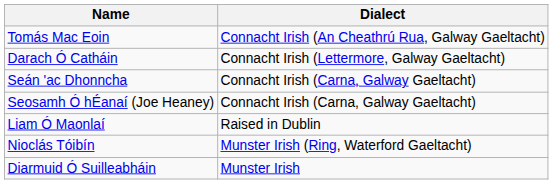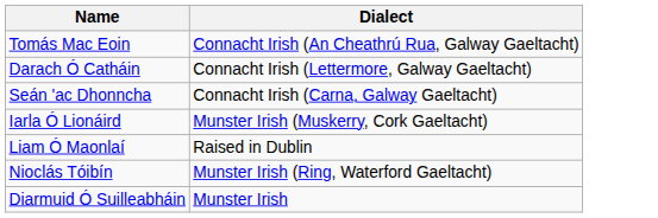- row: Seosamh Ó hÉanaí (Joe Heaney) | Connacht Irish (Carna, Galway Gaeltacht)
+ row: Iarla Ó Lionáird | Munster Irish (Muskerry, Cork Gaeltacht)
